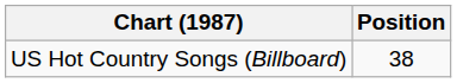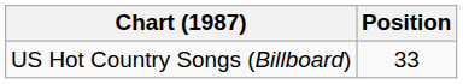US Hot Country Songs (Billboard) | Position: 38 -> 33
